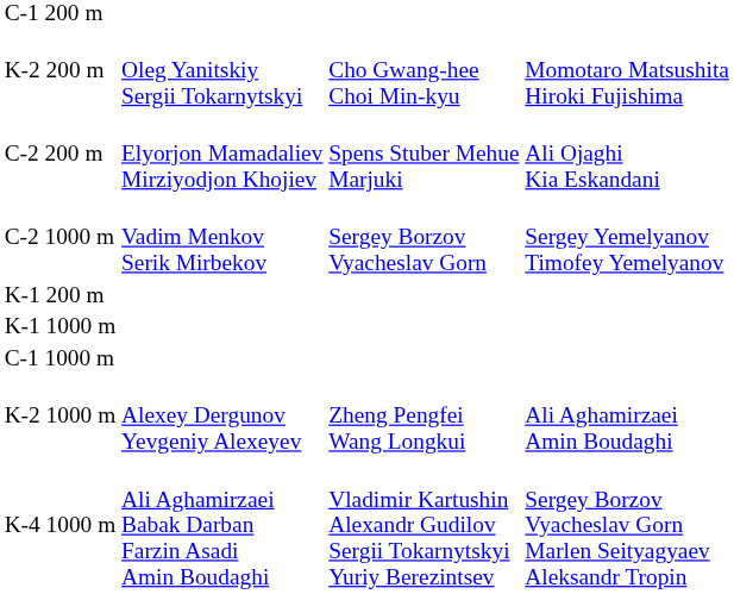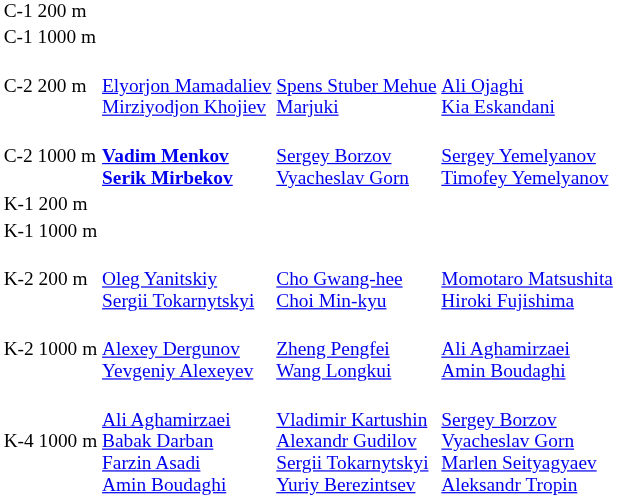rows swapped: C-1 1000 m <-> K-2 200 m
C-2 1000 m | column 2: normal -> bold
